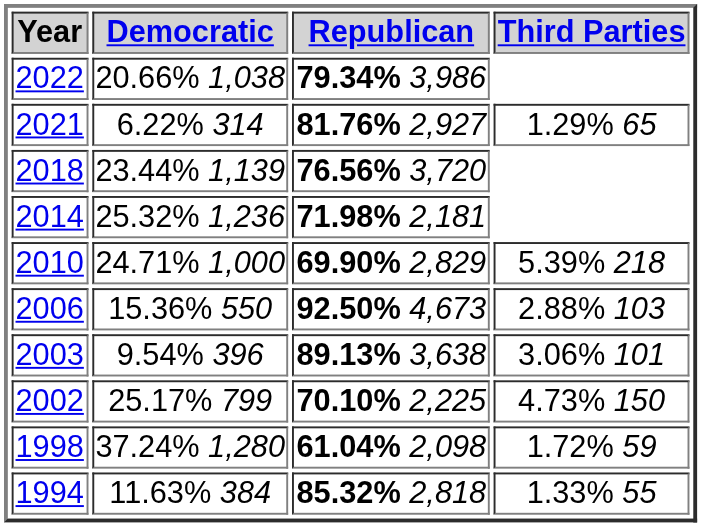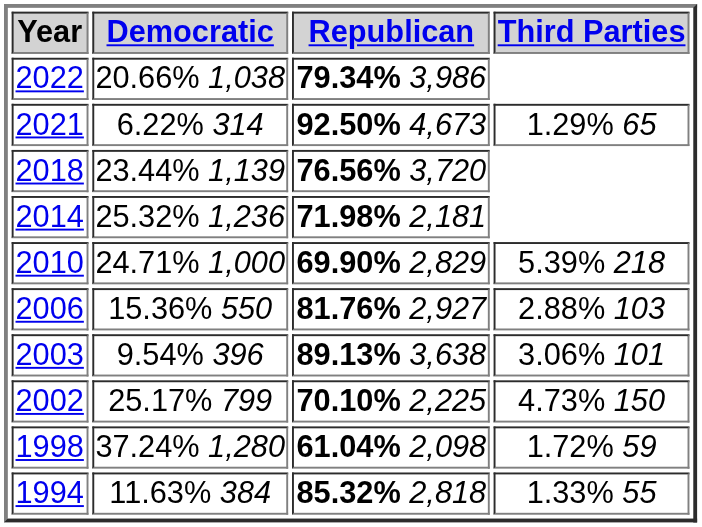2021 | Republican: 81.76% 2,927 -> 92.50% 4,673
2006 | Republican: 92.50% 4,673 -> 81.76% 2,927
